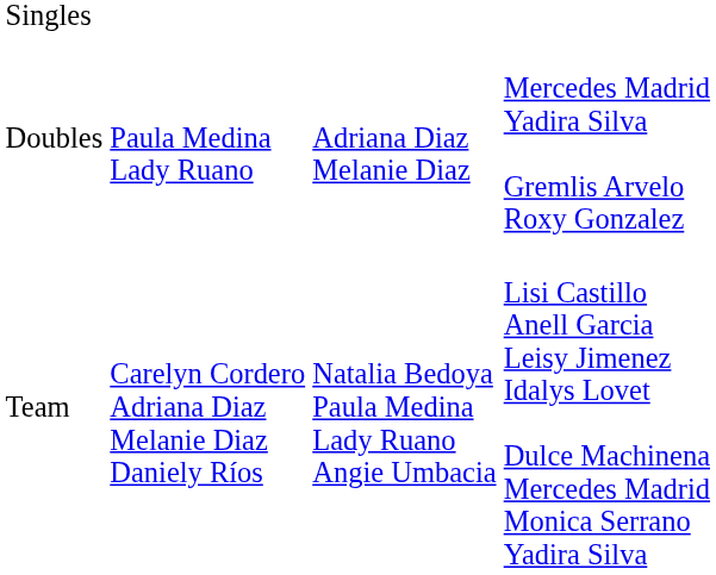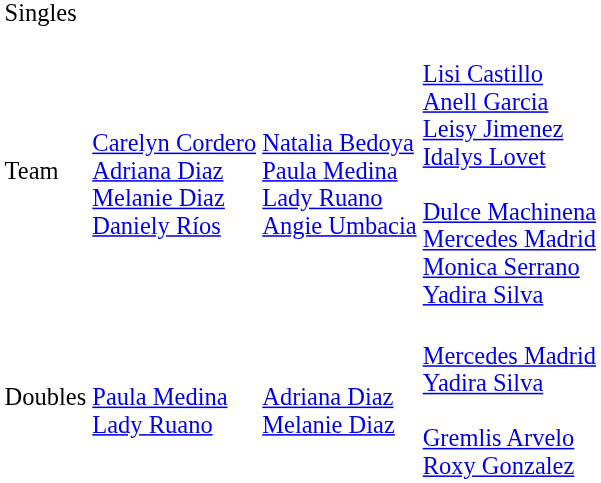rows swapped: Doubles <-> Team
